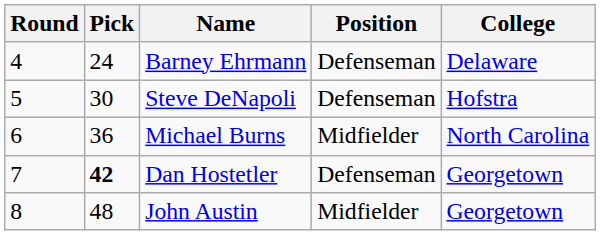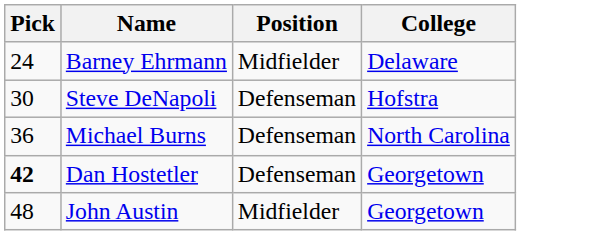- column: Round | 4 | 5 | 6 | 7 | 8
Barney Ehrmann | Position: Defenseman -> Midfielder
Michael Burns | Position: Midfielder -> Defenseman
